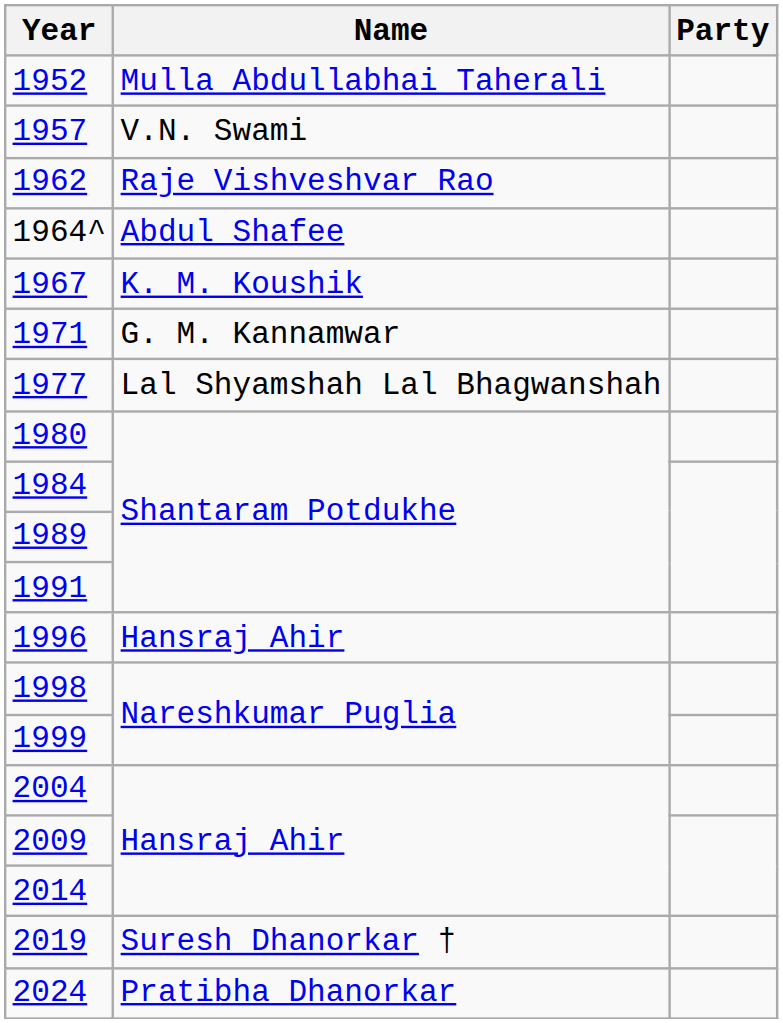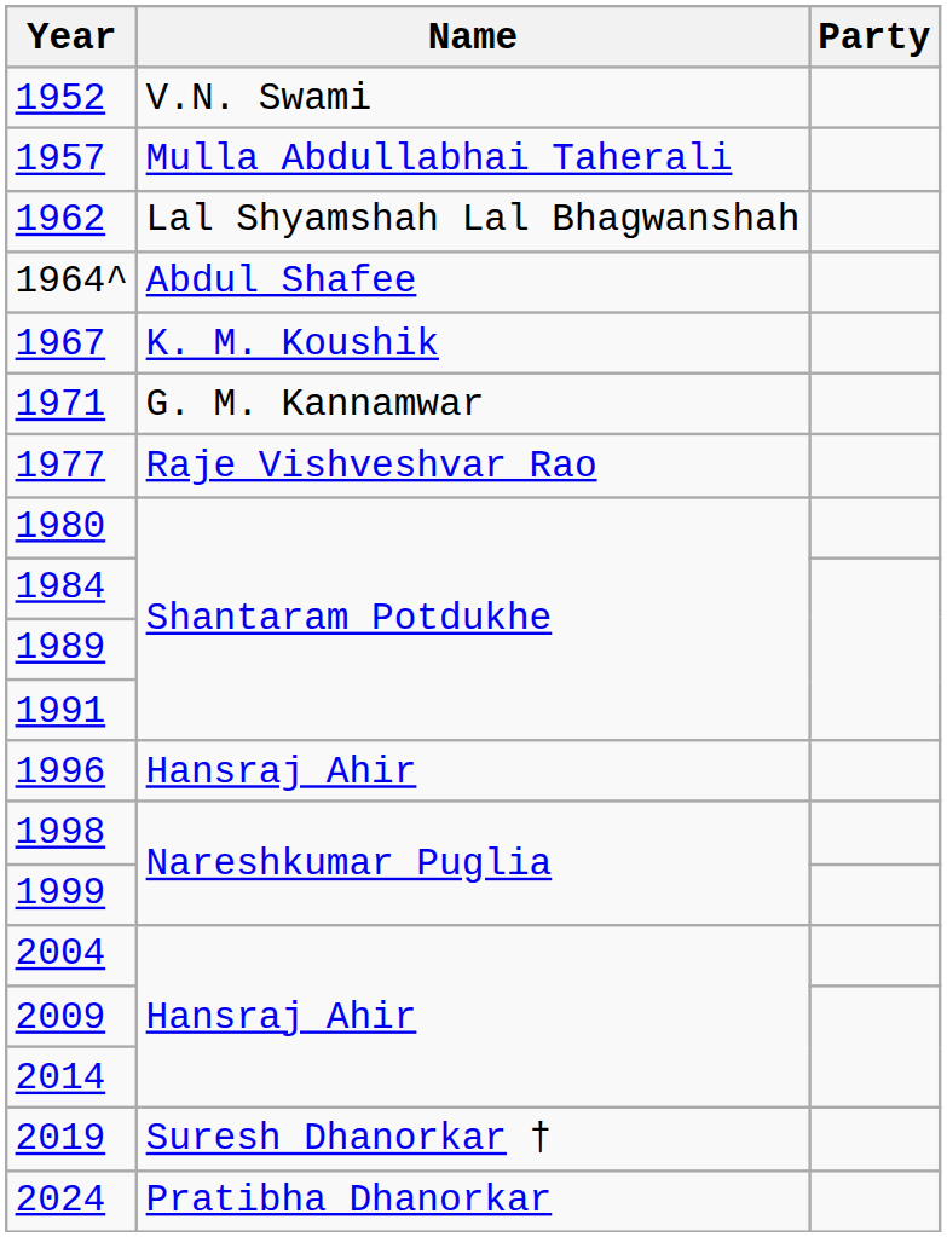1952 | Name: Mulla Abdullabhai Taherali -> V.N. Swami
1957 | Name: V.N. Swami -> Mulla Abdullabhai Taherali
1962 | Name: Raje Vishveshvar Rao -> Lal Shyamshah Lal Bhagwanshah
1977 | Name: Lal Shyamshah Lal Bhagwanshah -> Raje Vishveshvar Rao
